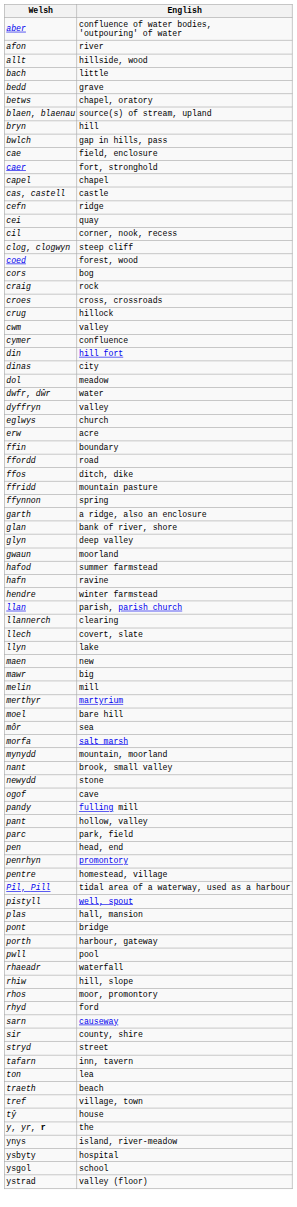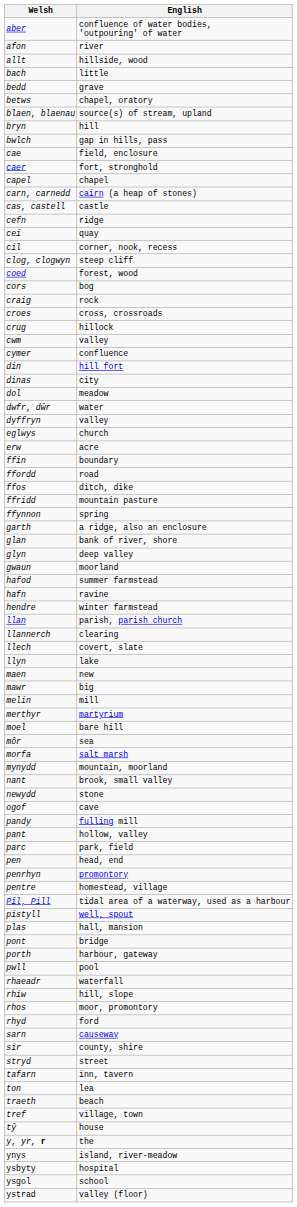+ row: carn, carnedd | cairn (a heap of stones)
